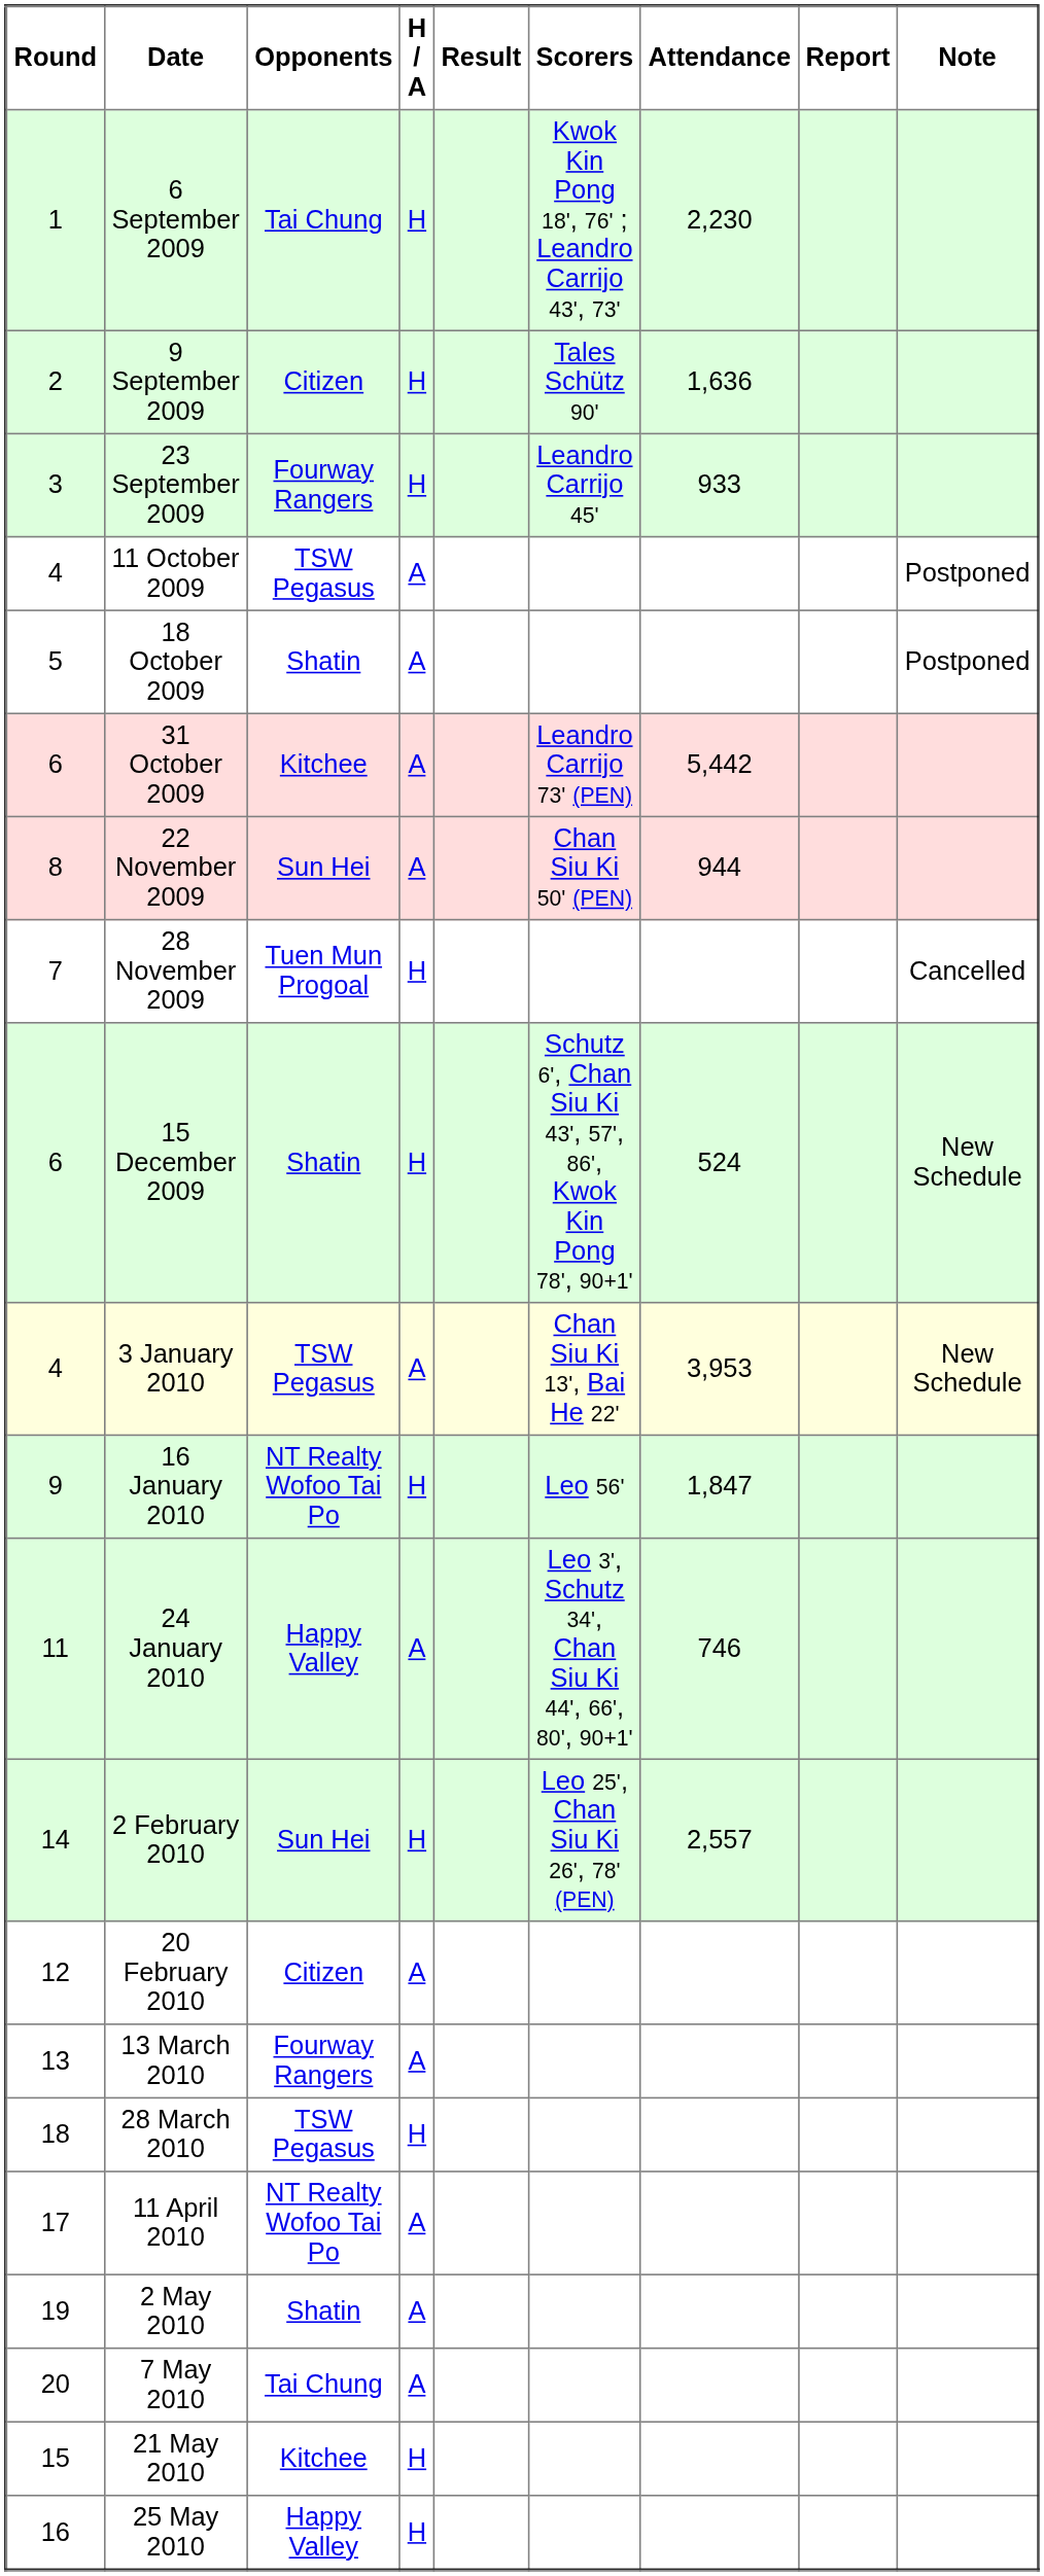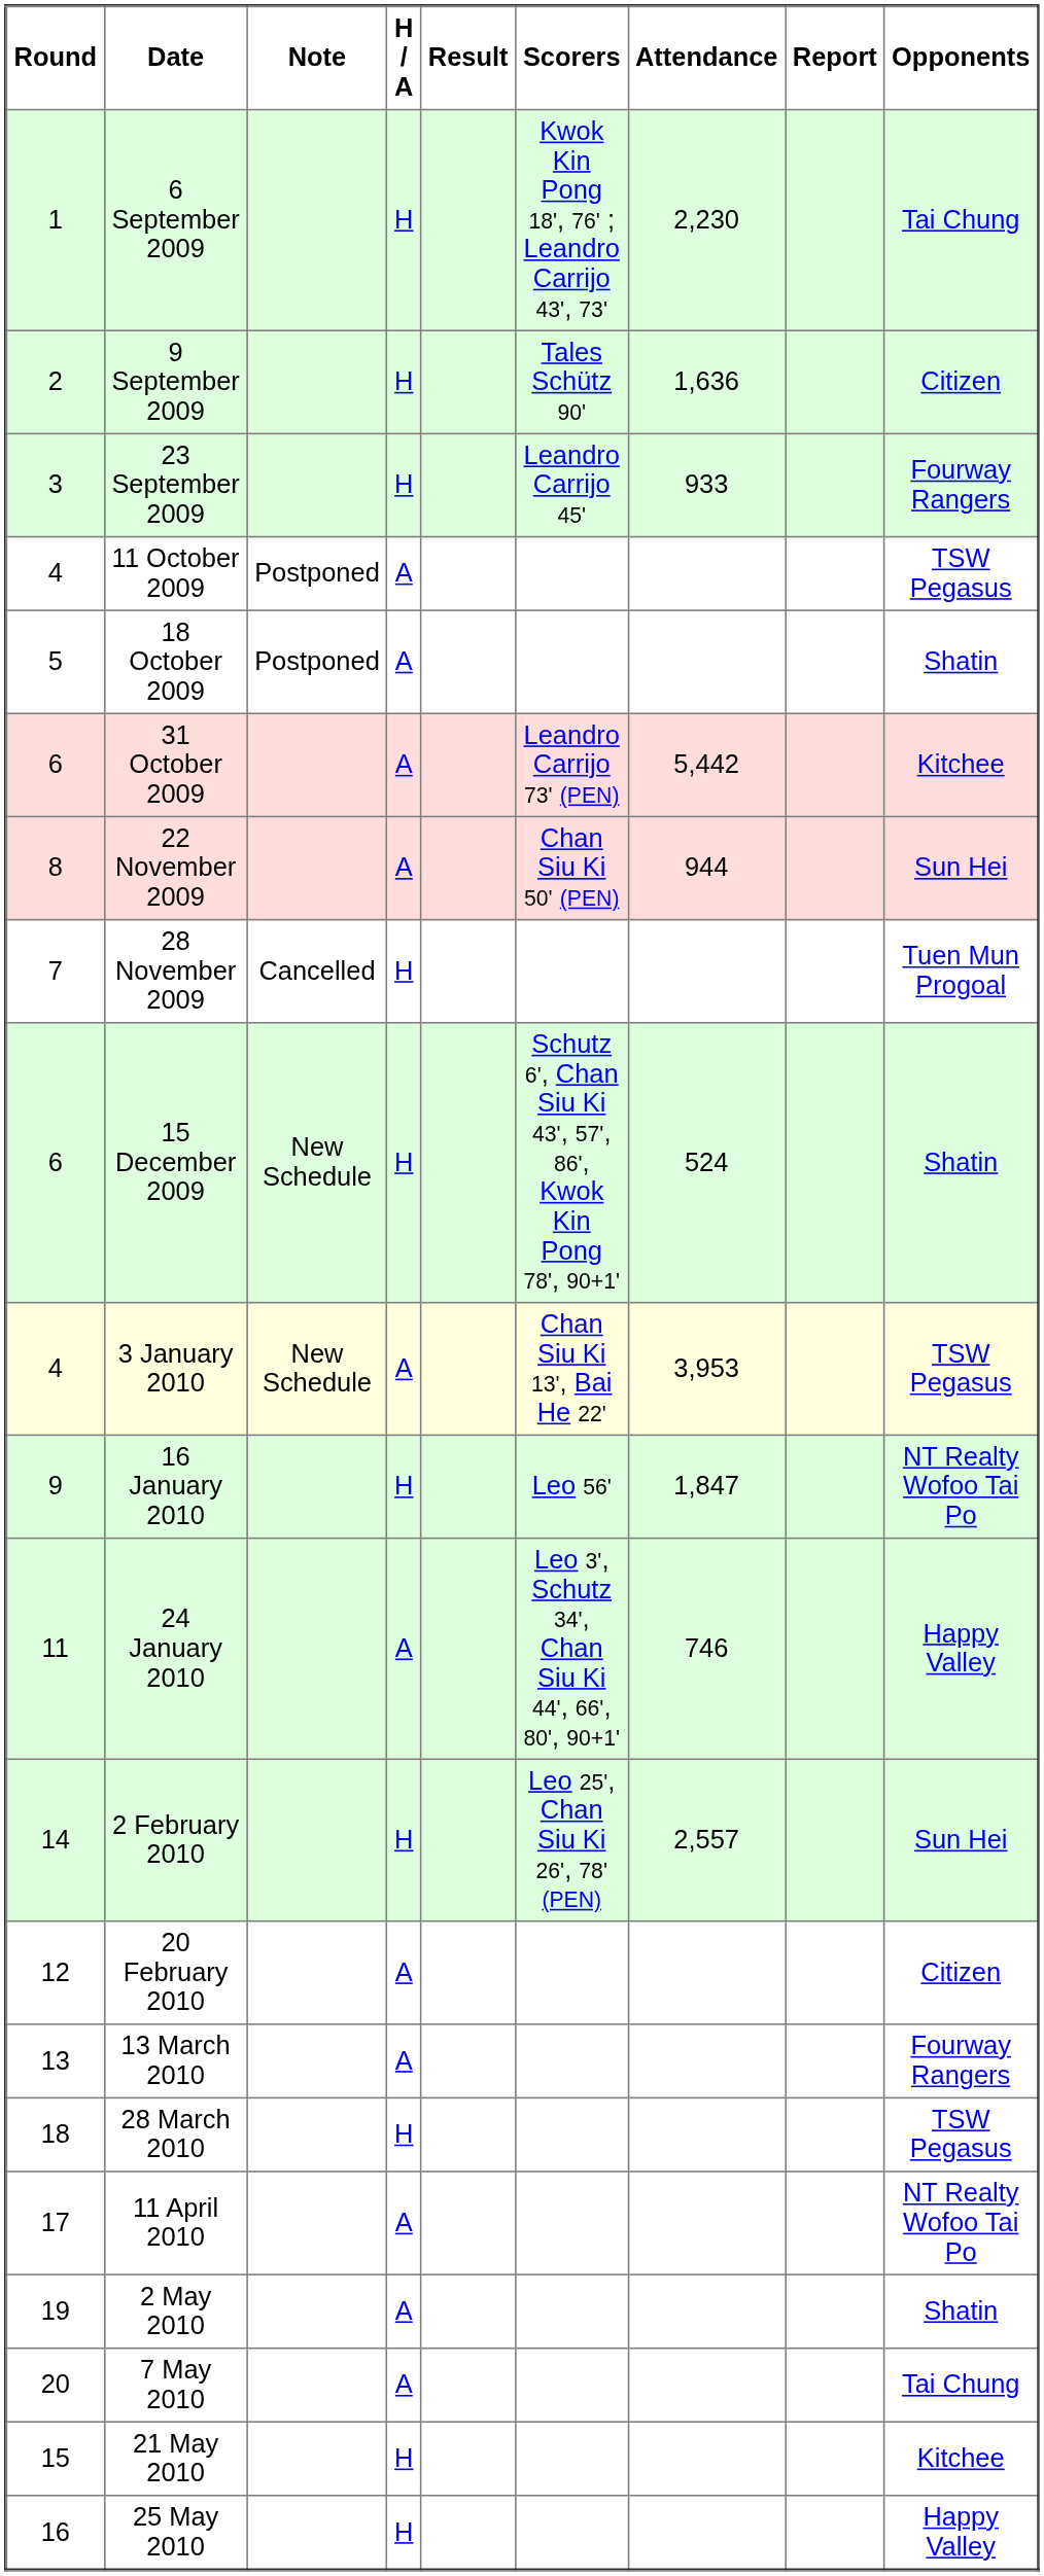columns swapped: Opponents <-> Note
